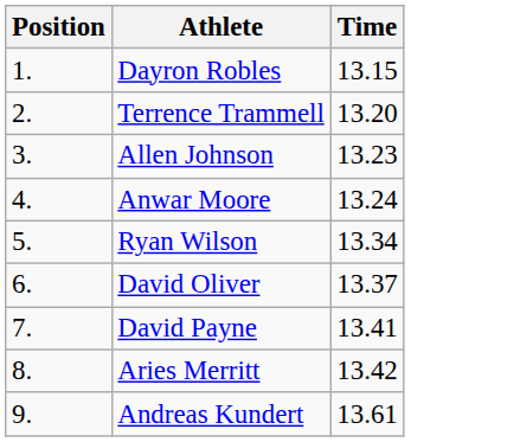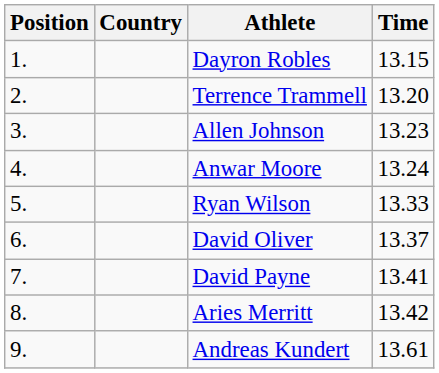+ column: Country
Ryan Wilson | Time: 13.34 -> 13.33
